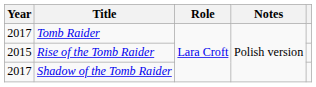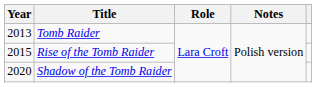Tomb Raider | Year: 2017 -> 2013
Shadow of the Tomb Raider | Year: 2017 -> 2020
